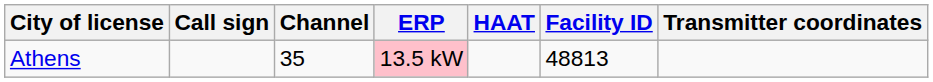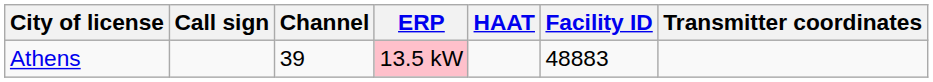Athens | Channel: 35 -> 39
Athens | Facility ID: 48813 -> 48883
